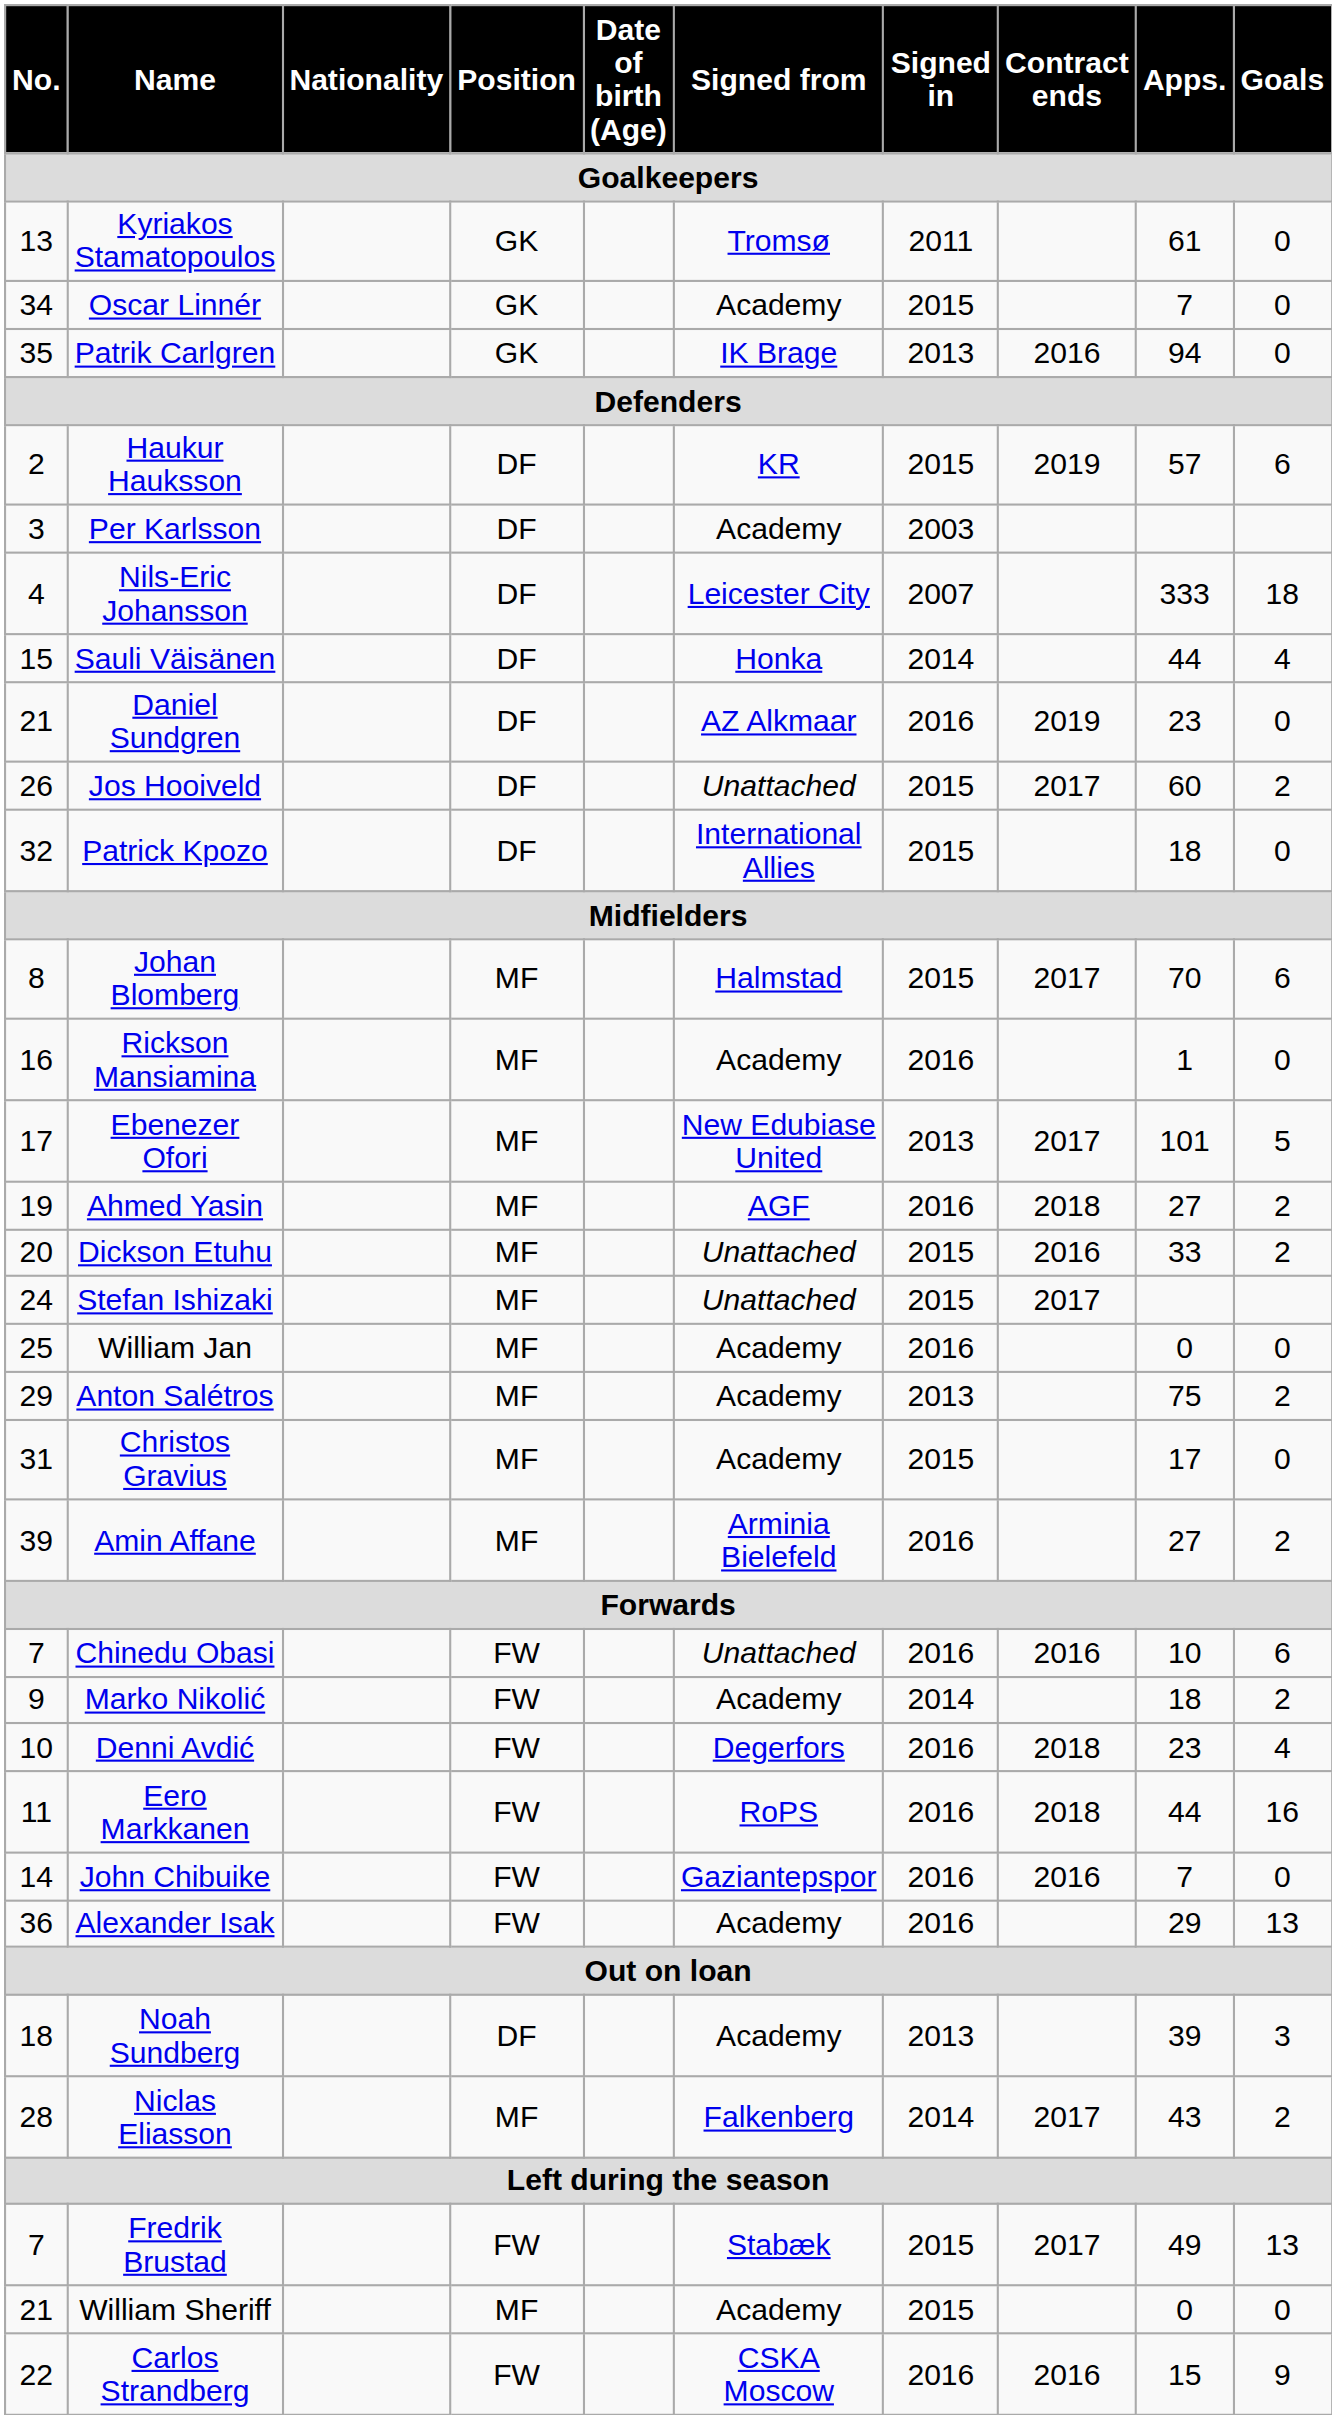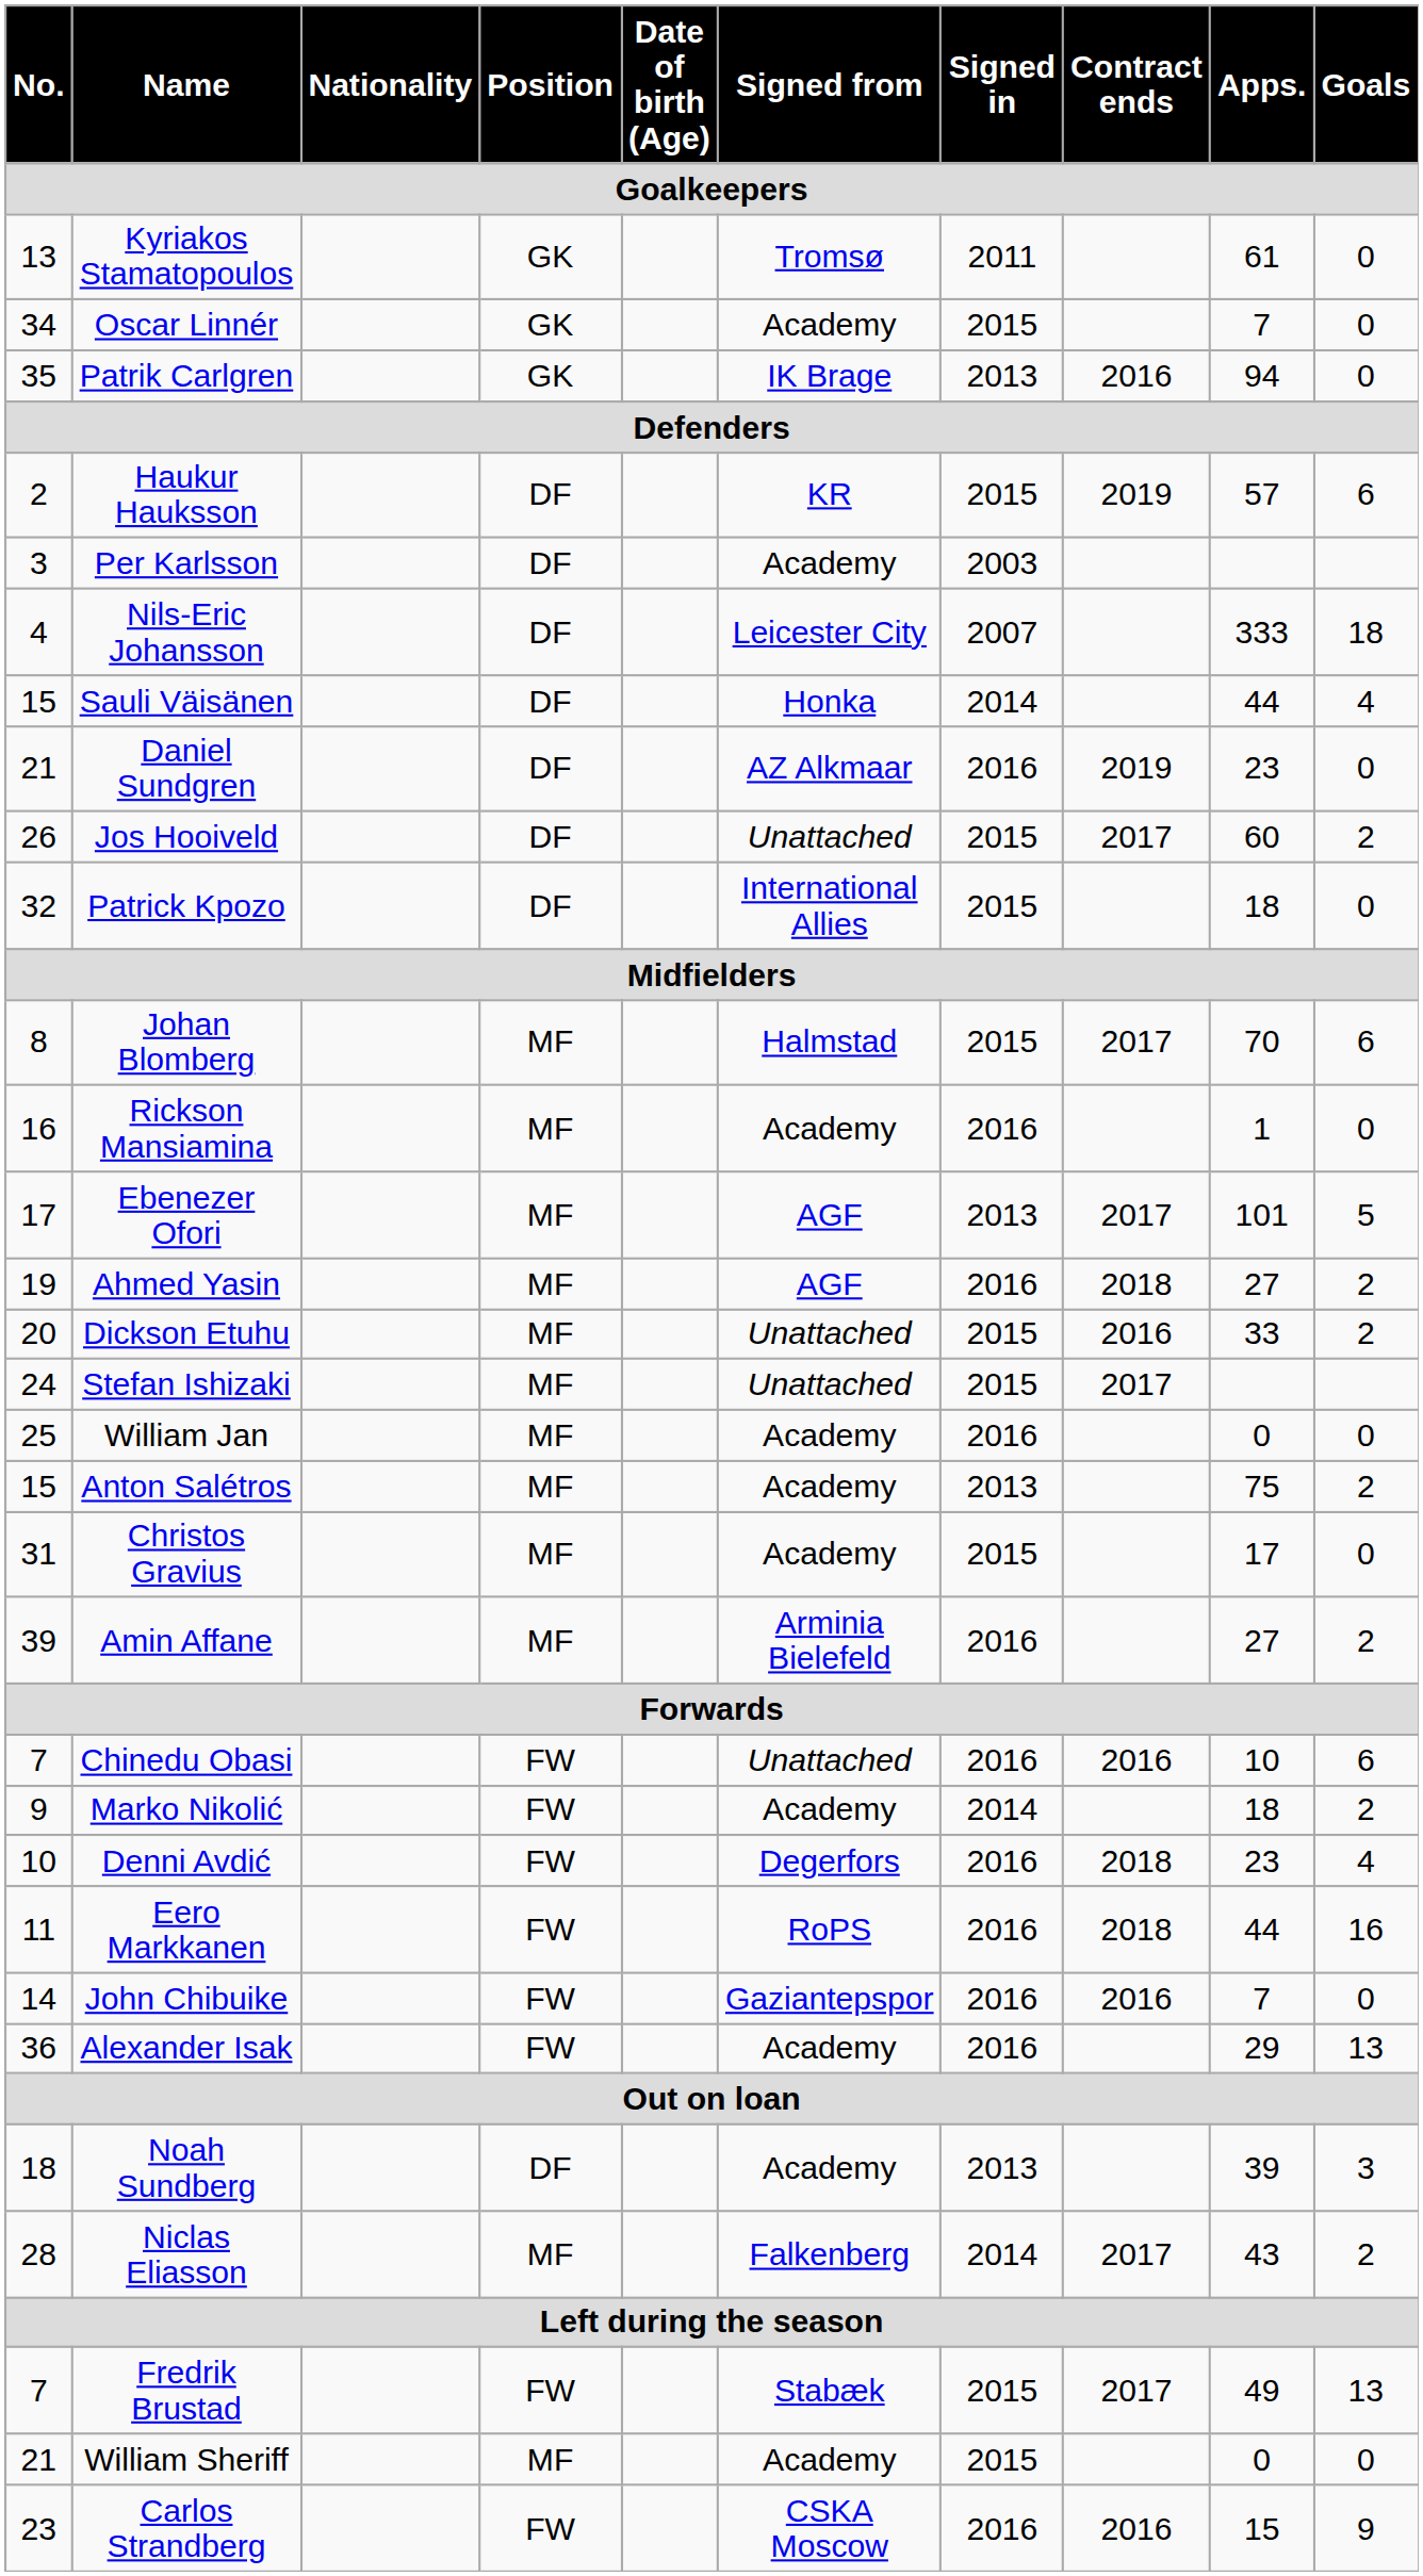Ebenezer Ofori | Signed from: New Edubiase United -> AGF
Anton Salétros | No.: 29 -> 15
Carlos Strandberg | No.: 22 -> 23
